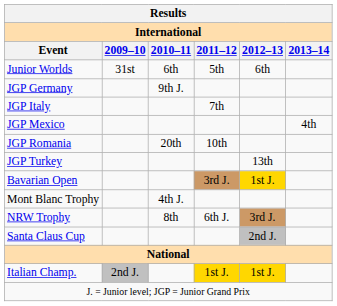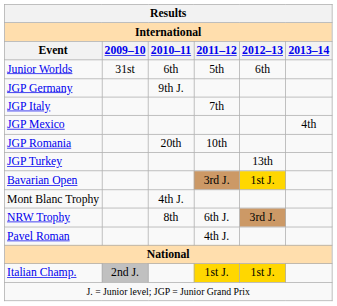+ row: Pavel Roman | 4th J.
- row: Santa Claus Cup | 2nd J.
